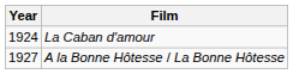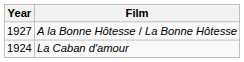rows swapped: La Caban d'amour <-> A la Bonne Hôtesse / La Bonne Hôtesse
